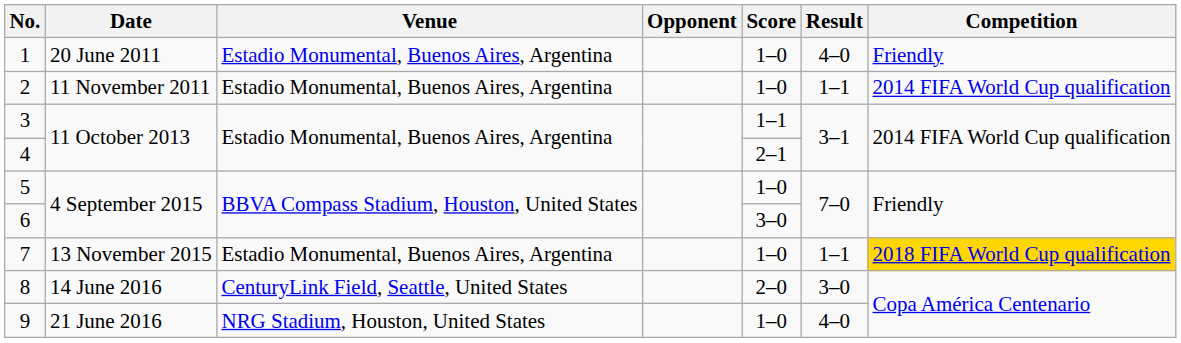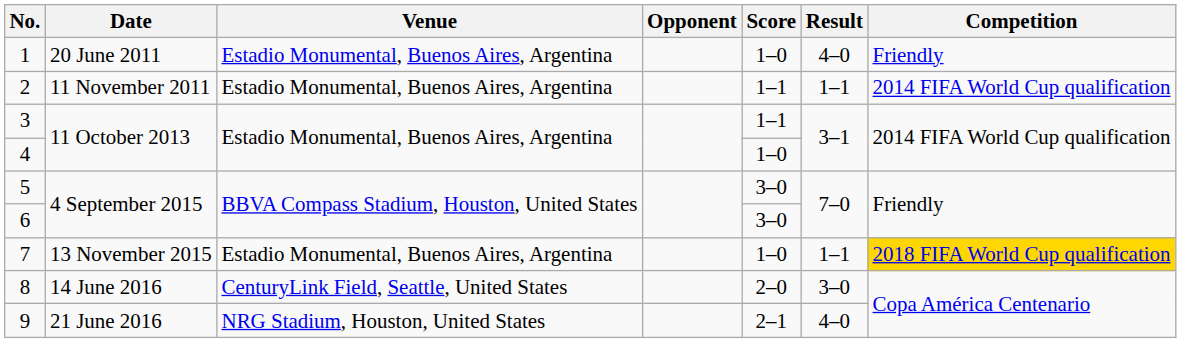2 | Score: 1–0 -> 1–1
4 | Score: 2–1 -> 1–0
5 | Score: 1–0 -> 3–0
9 | Score: 1–0 -> 2–1
